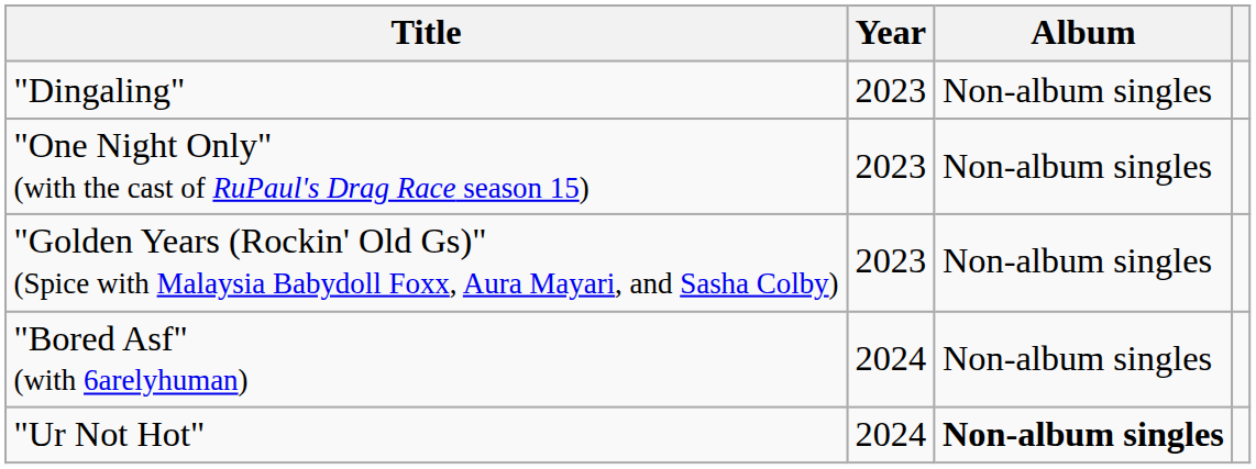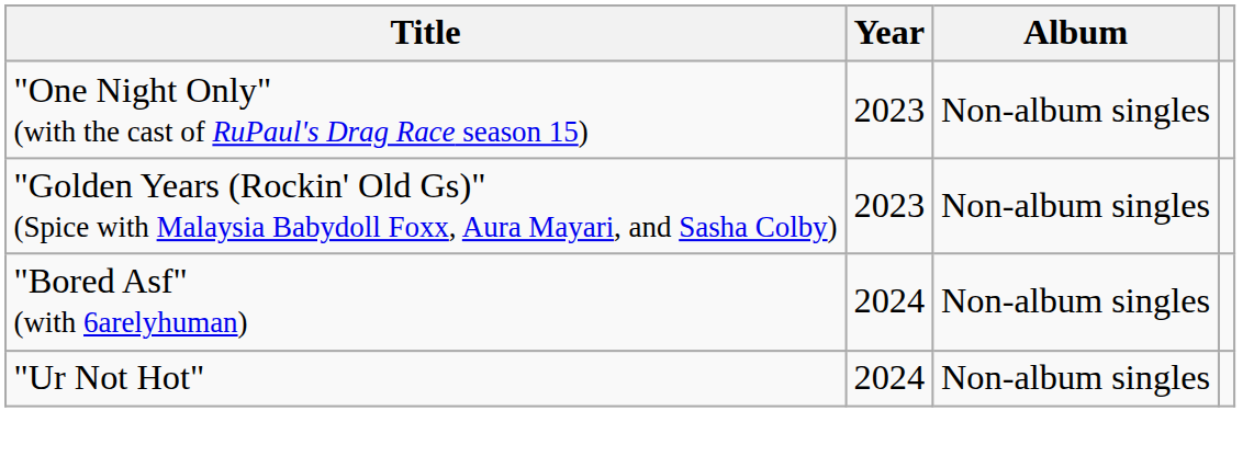- row: "Dingaling" | 2023 | Non-album singles
"Ur Not Hot" | Album: bold -> normal
